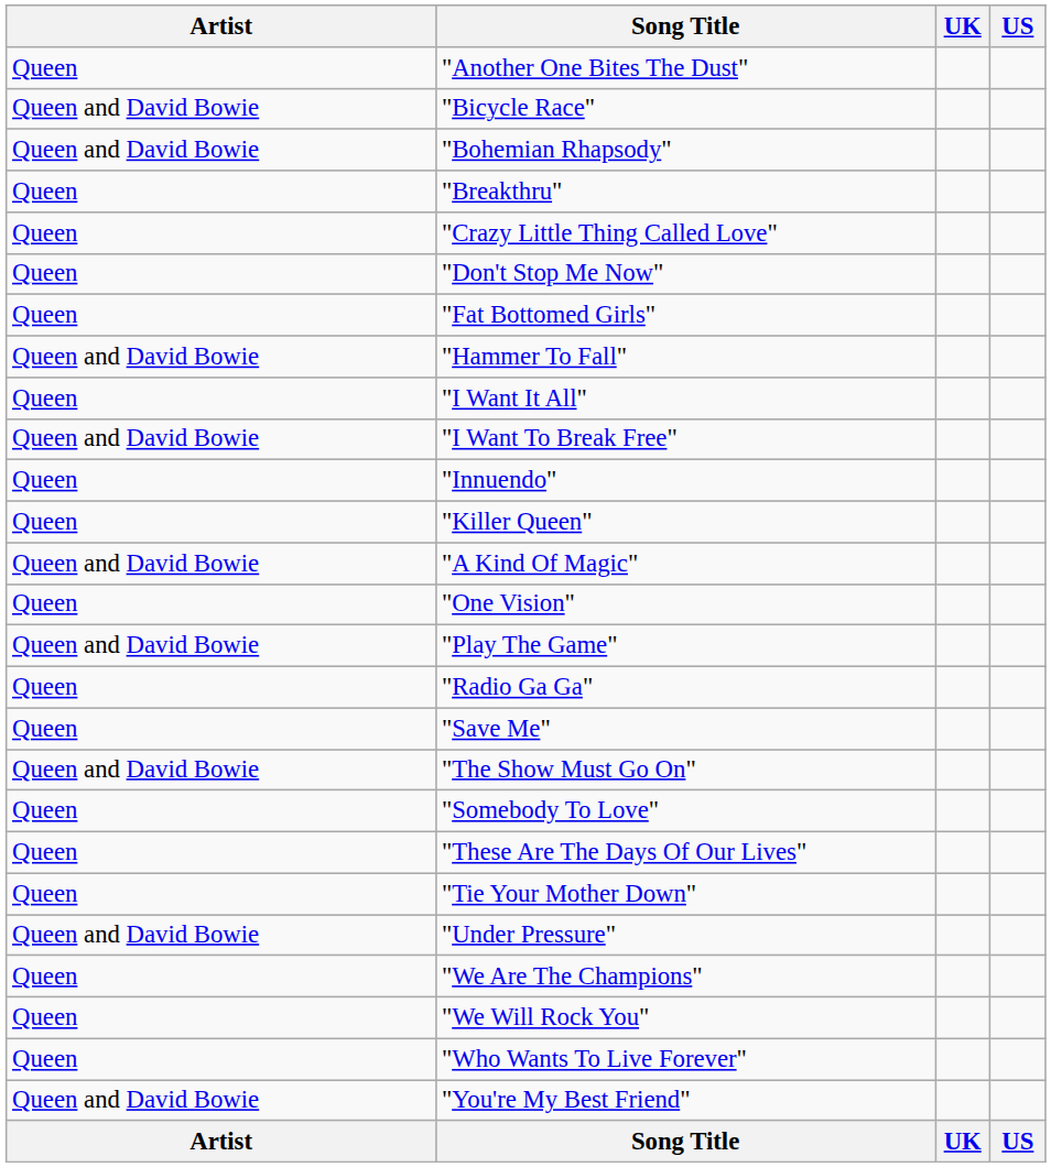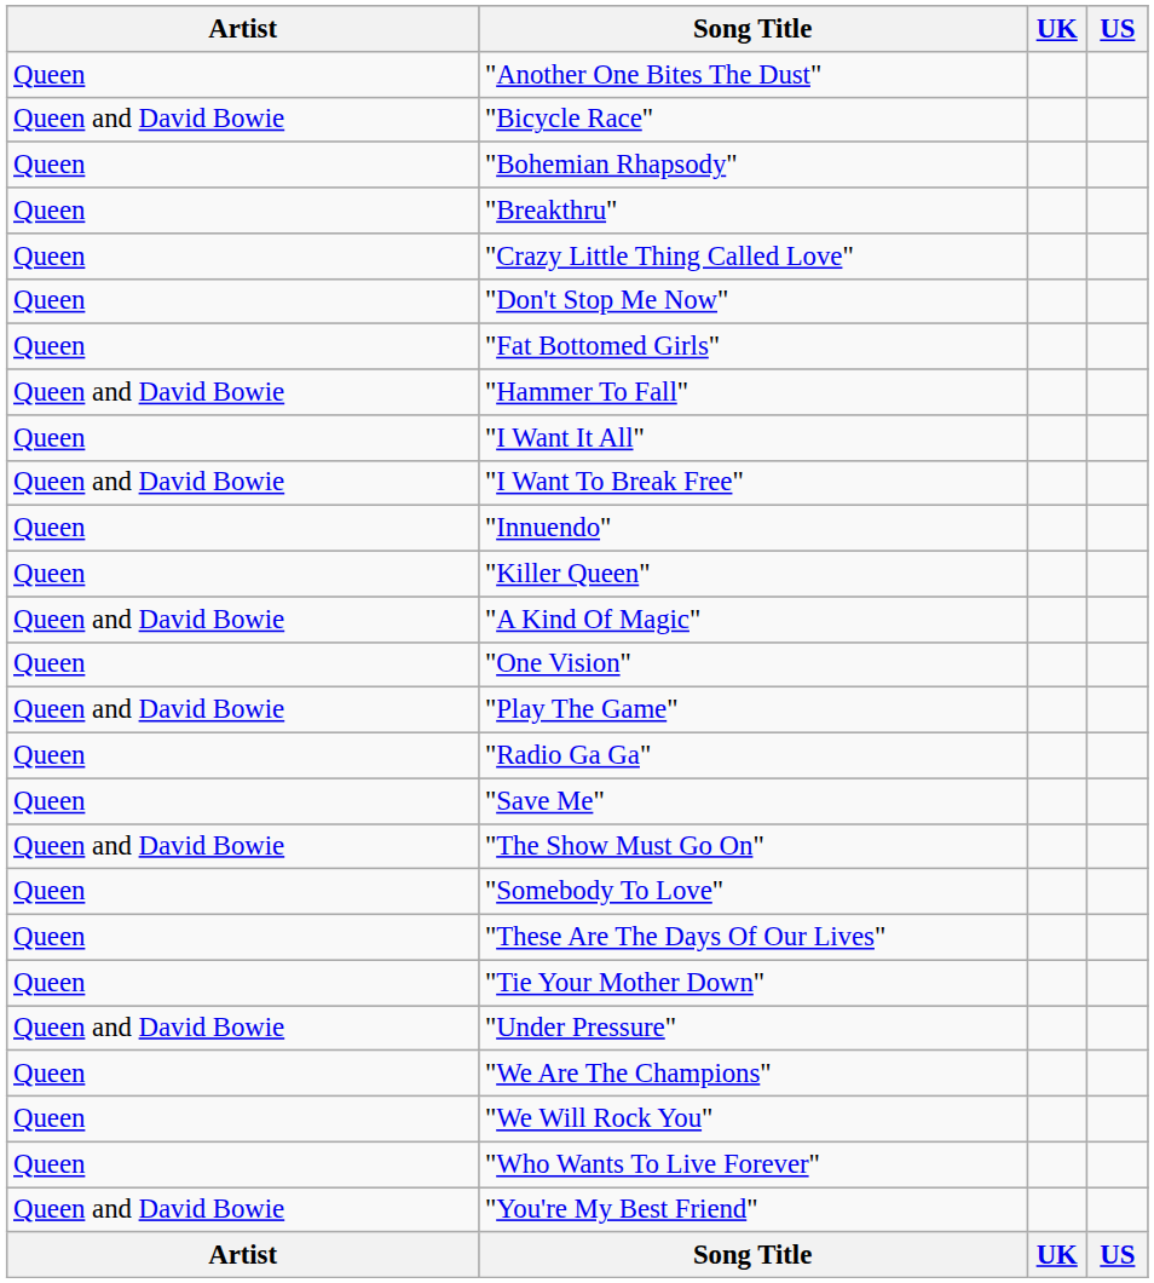"Bohemian Rhapsody" | Artist: Queen and David Bowie -> Queen
